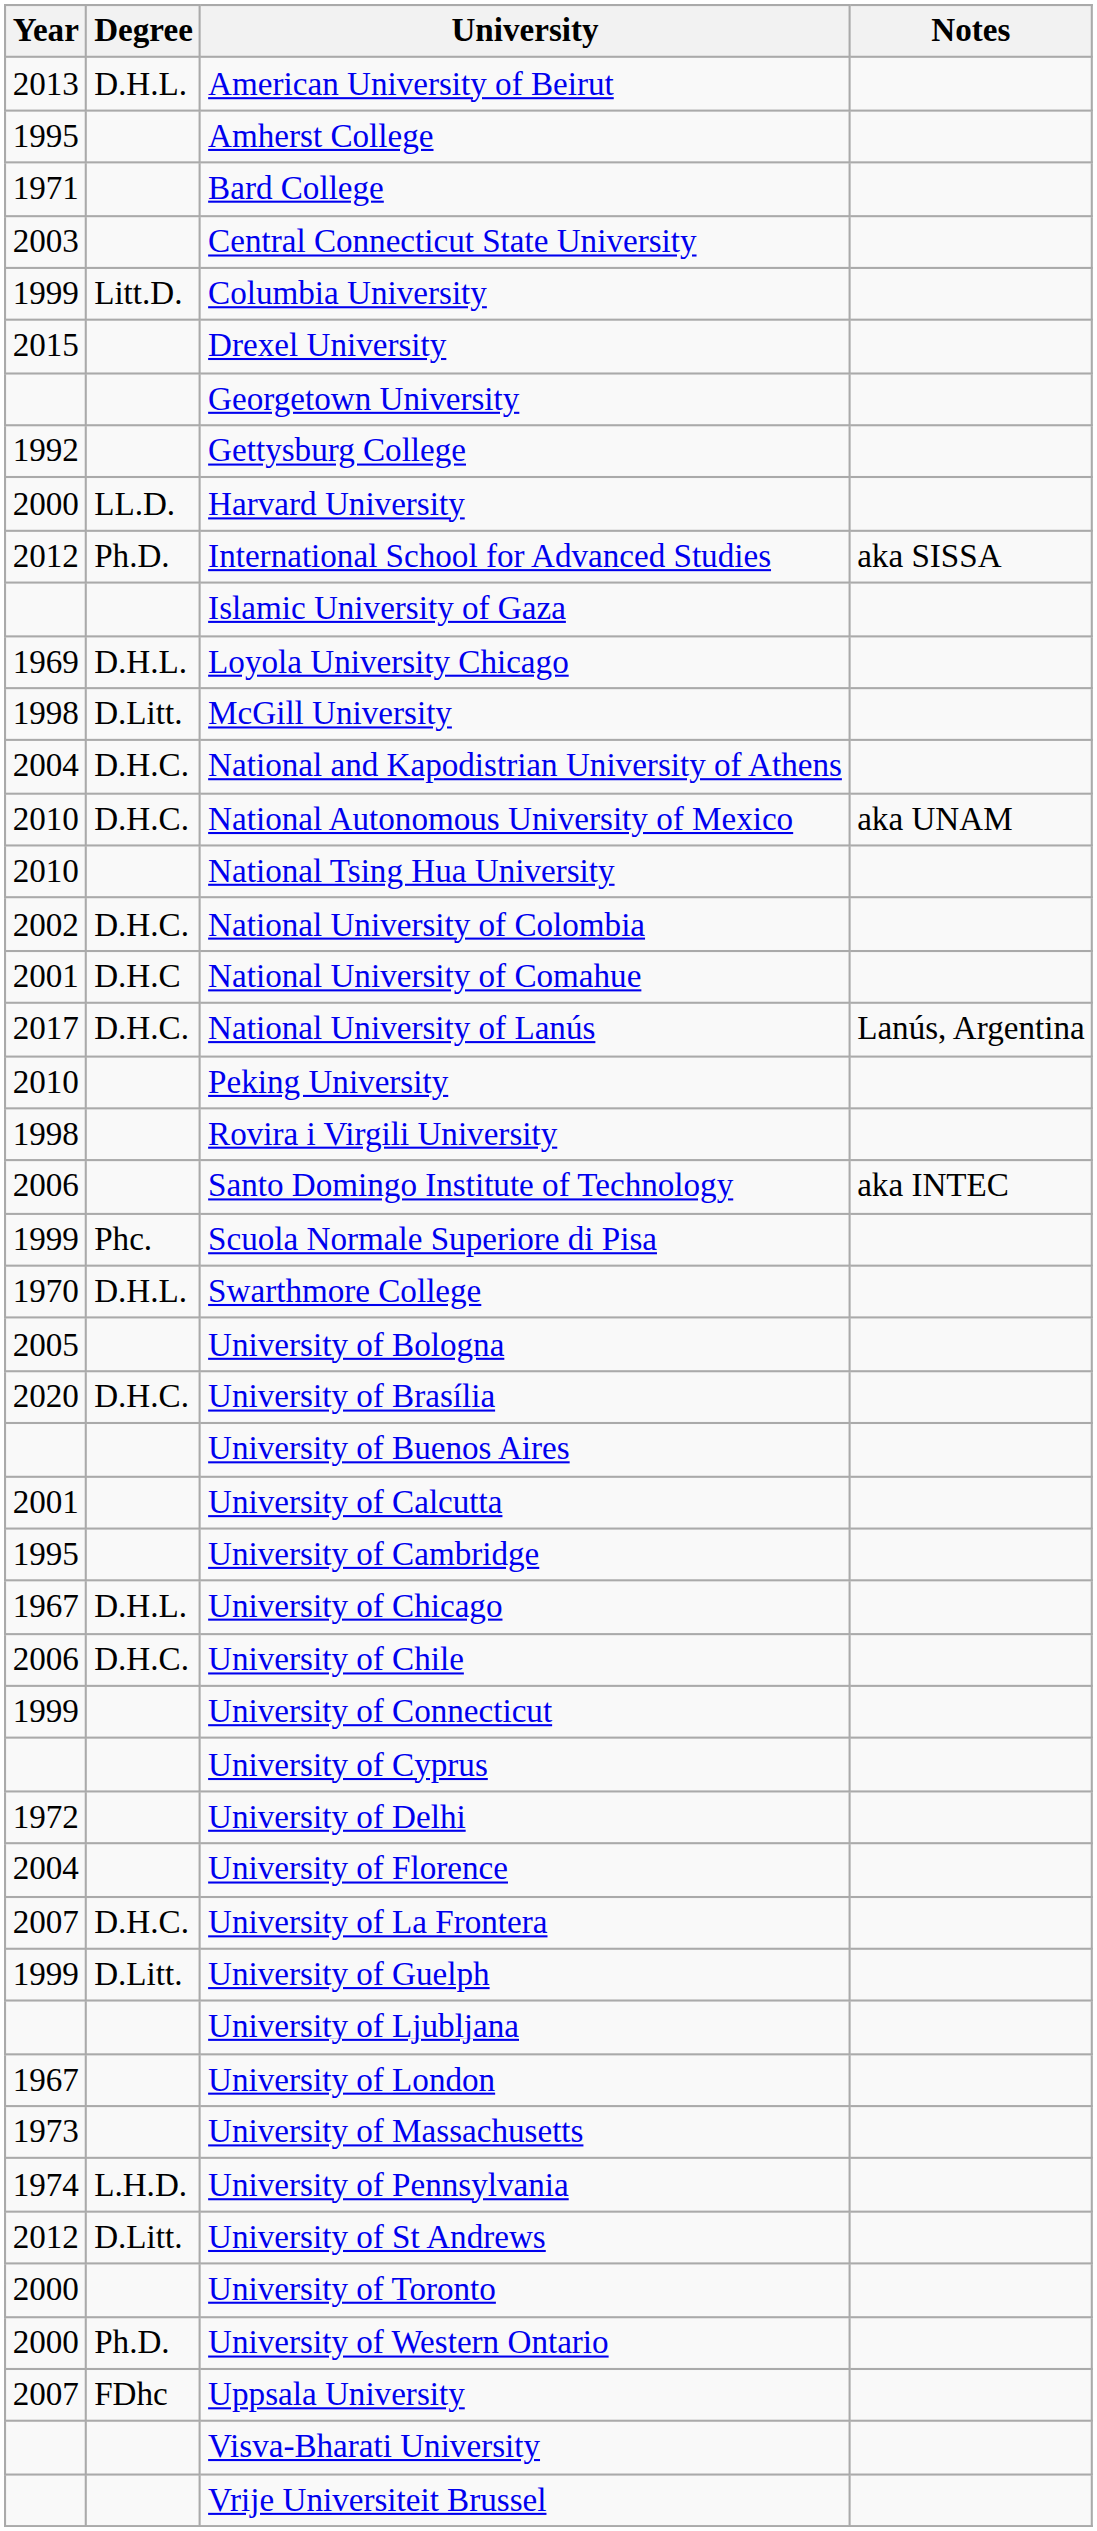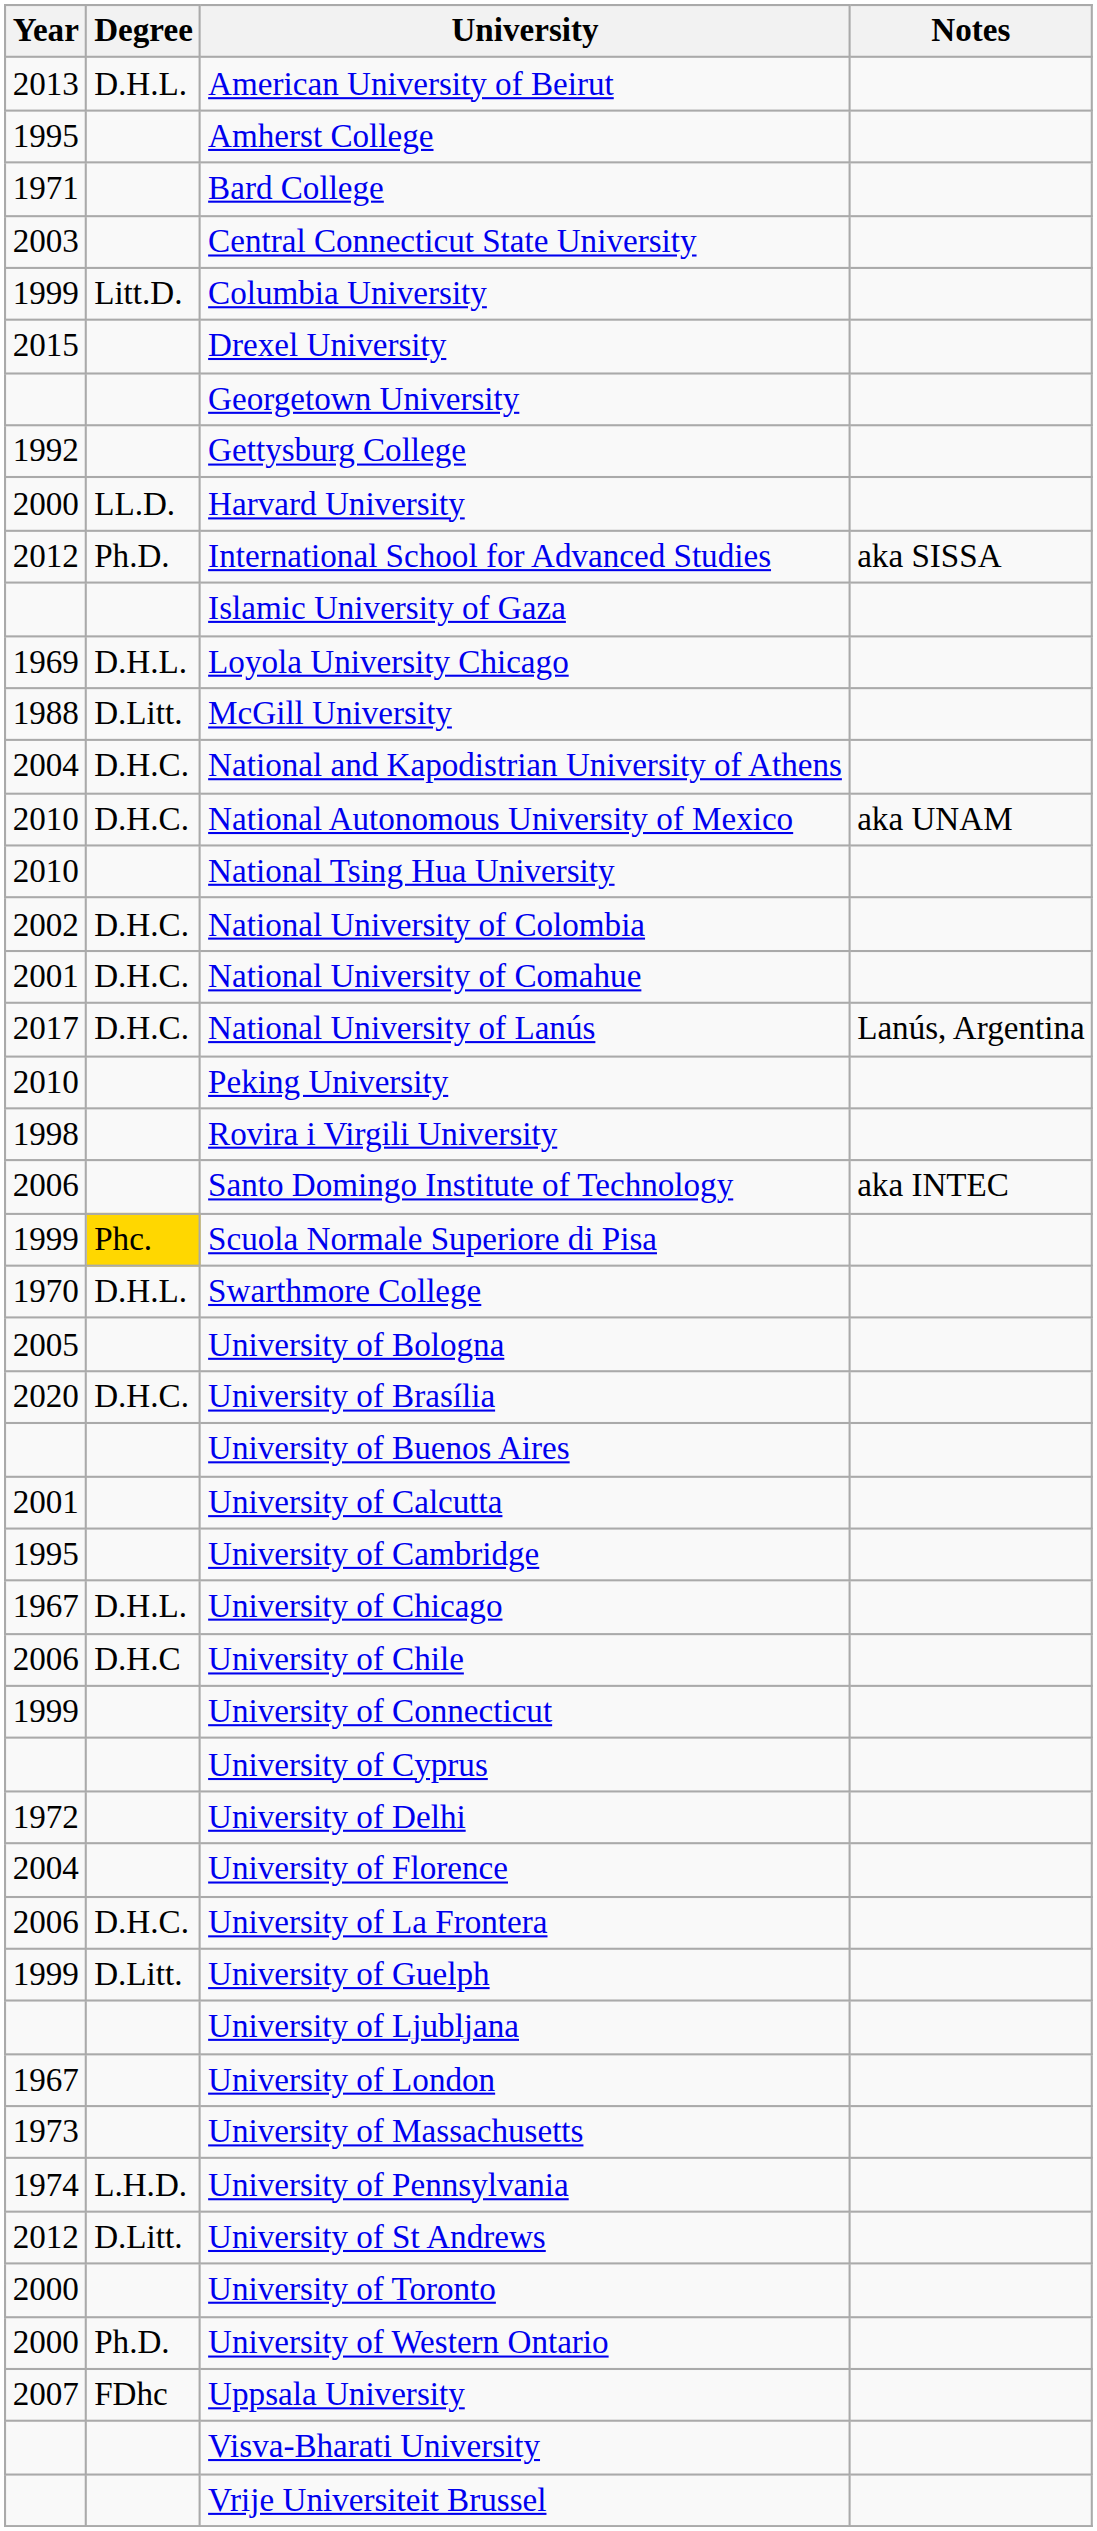McGill University | Year: 1998 -> 1988
National University of Comahue | Degree: D.H.C -> D.H.C.
Scuola Normale Superiore di Pisa | Degree: no background -> gold background
University of Chile | Degree: D.H.C. -> D.H.C
University of La Frontera | Year: 2007 -> 2006
